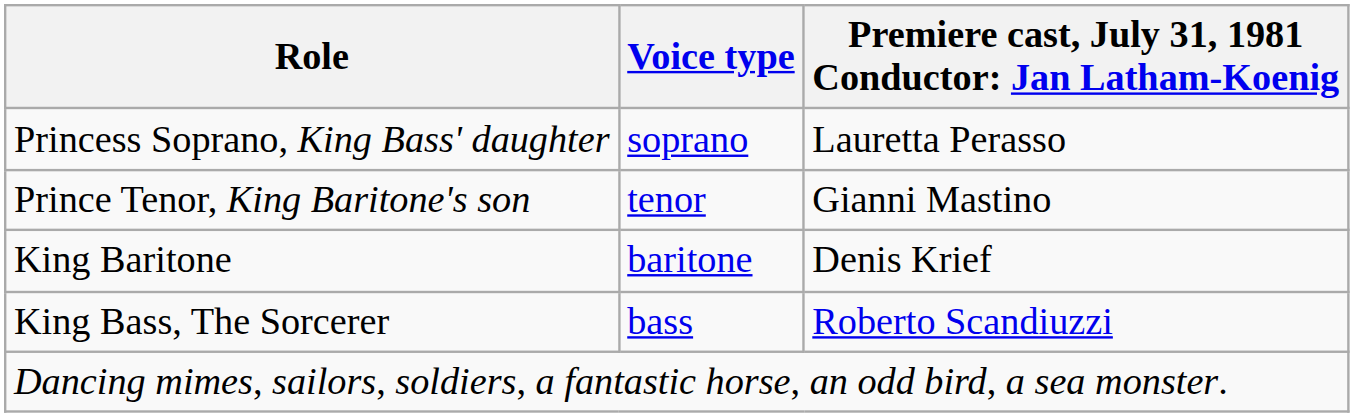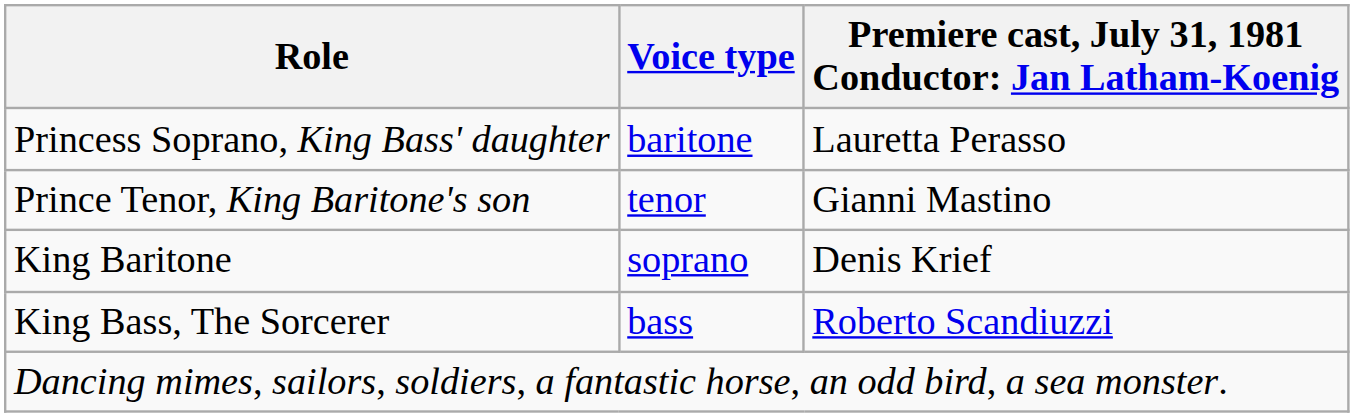Princess Soprano, King Bass' daughter | Voice type: soprano -> baritone
King Baritone | Voice type: baritone -> soprano
